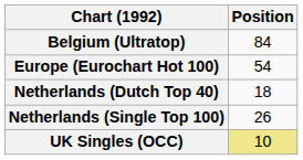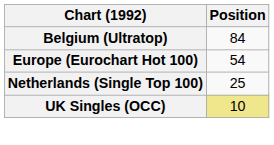- row: Netherlands (Dutch Top 40) | 18
Netherlands (Single Top 100) | Position: 26 -> 25
